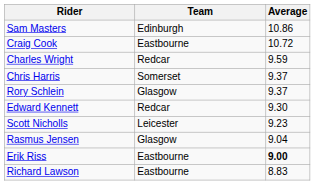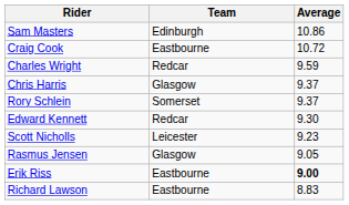Chris Harris | Team: Somerset -> Glasgow
Rory Schlein | Team: Glasgow -> Somerset
Rasmus Jensen | Average: 9.04 -> 9.05
